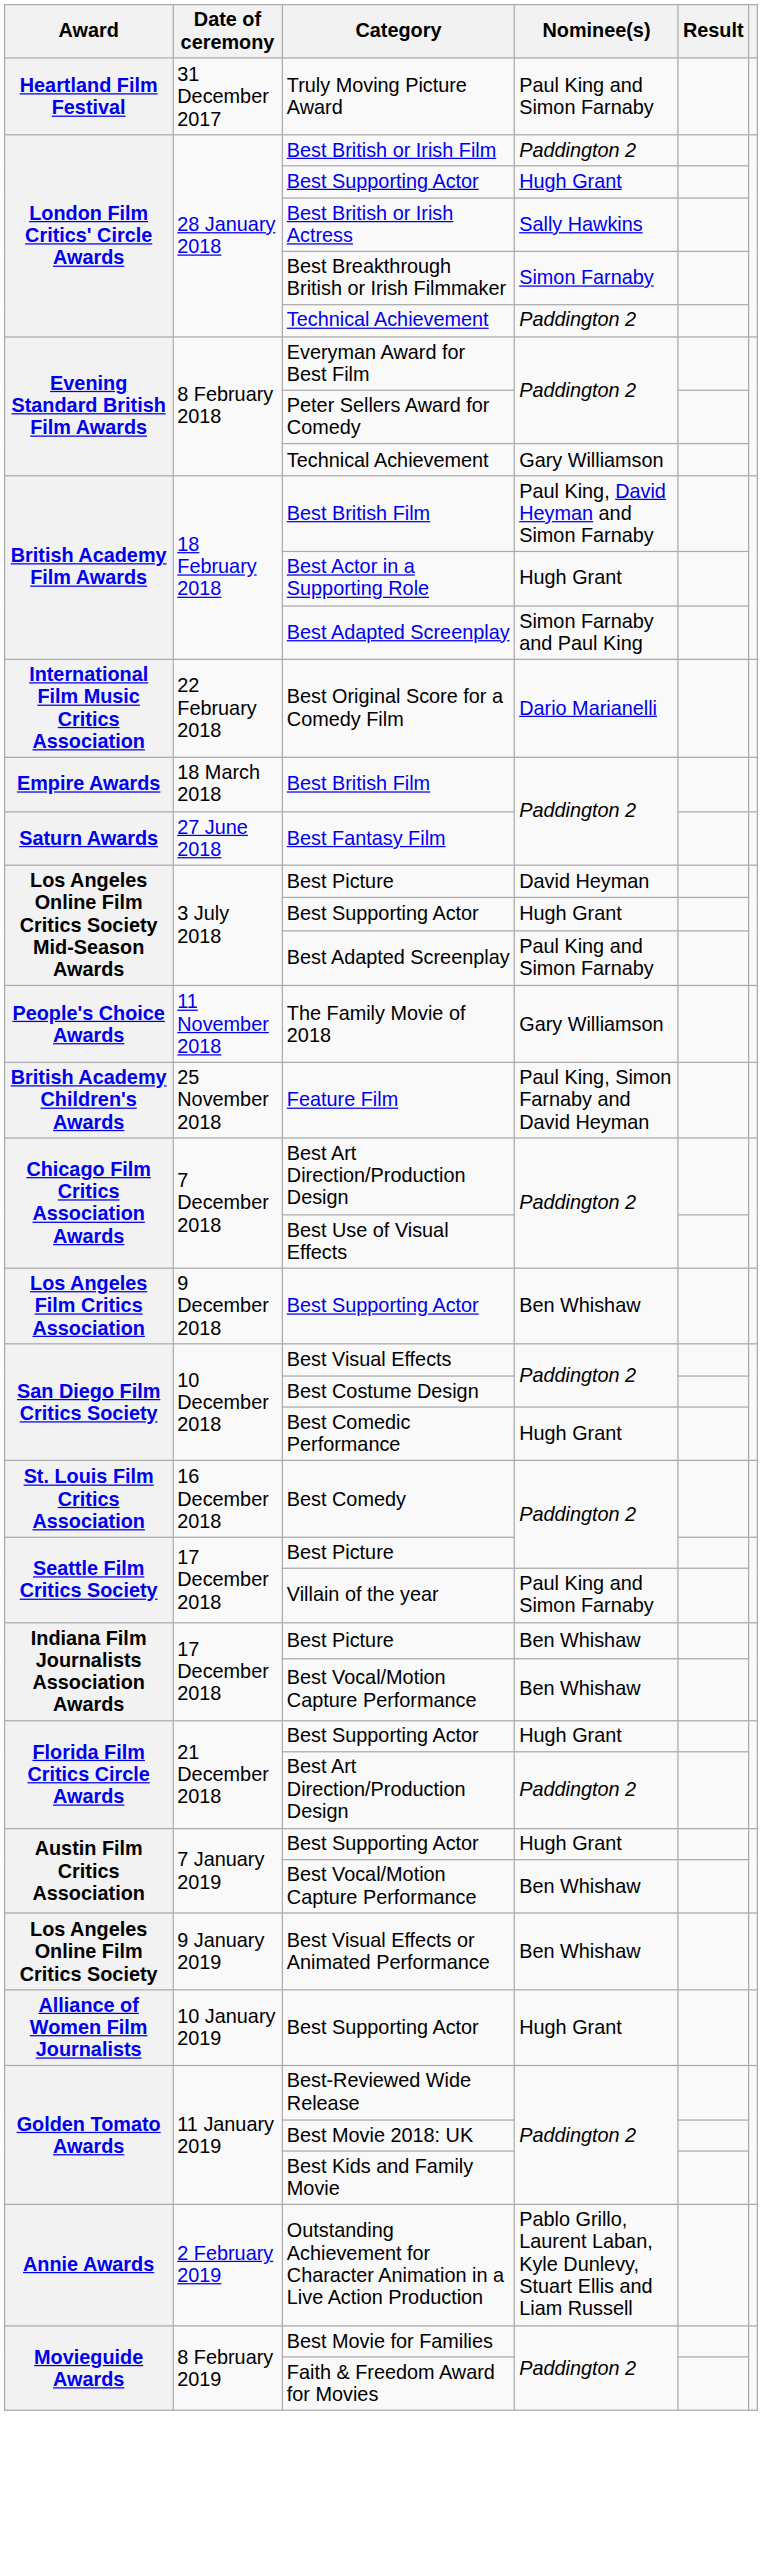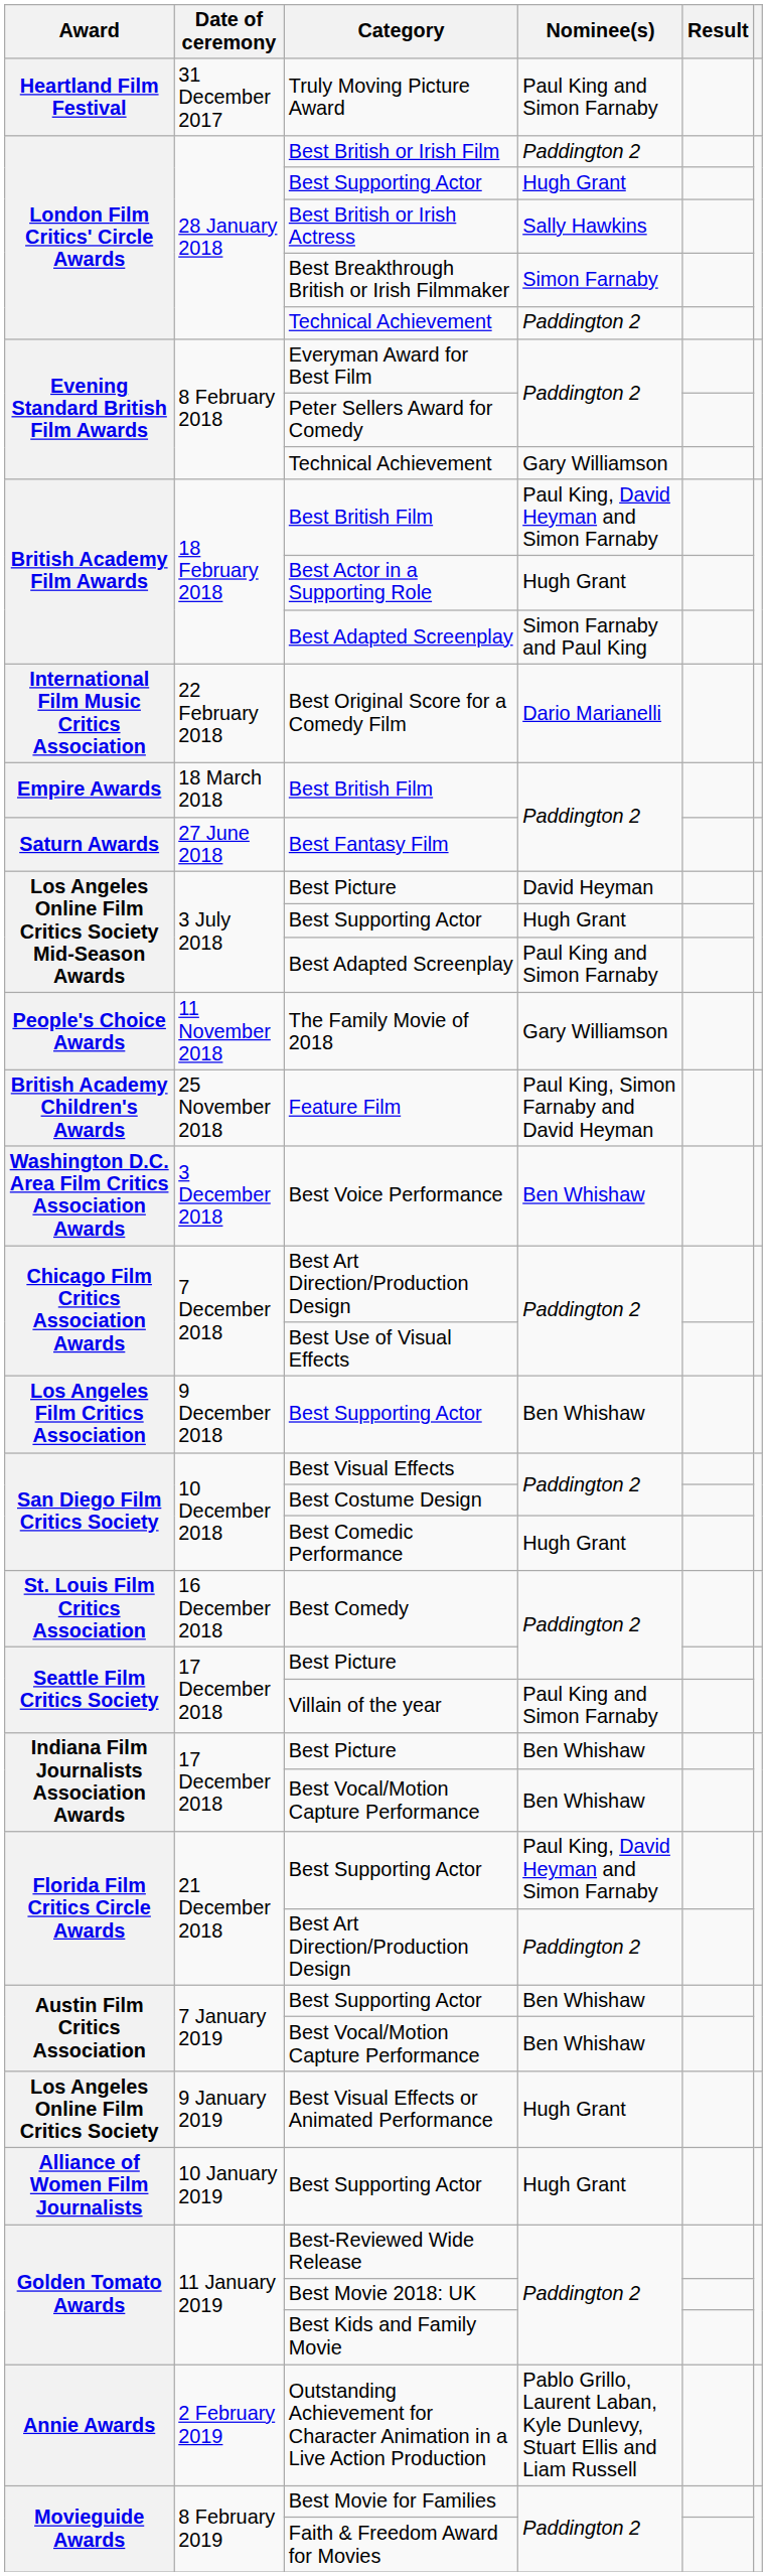+ row: Washington D.C. Area Film Critics Association Awards | 3 December 2018 | Best Voice Performance | Ben Whishaw
Florida Film Critics Circle Awards / Best Supporting Actor | Nominee(s): Hugh Grant -> Paul King, David Heyman and Simon Farnaby
Austin Film Critics Association / Best Supporting Actor | Nominee(s): Hugh Grant -> Ben Whishaw
Best Visual Effects or Animated Performance | Nominee(s): Ben Whishaw -> Hugh Grant
